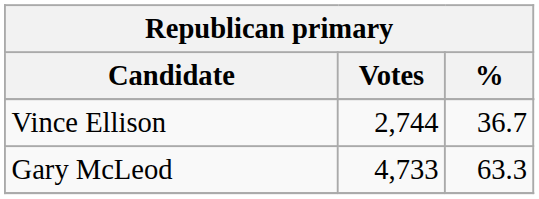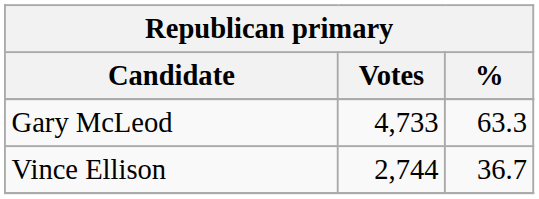rows swapped: Gary McLeod <-> Vince Ellison
